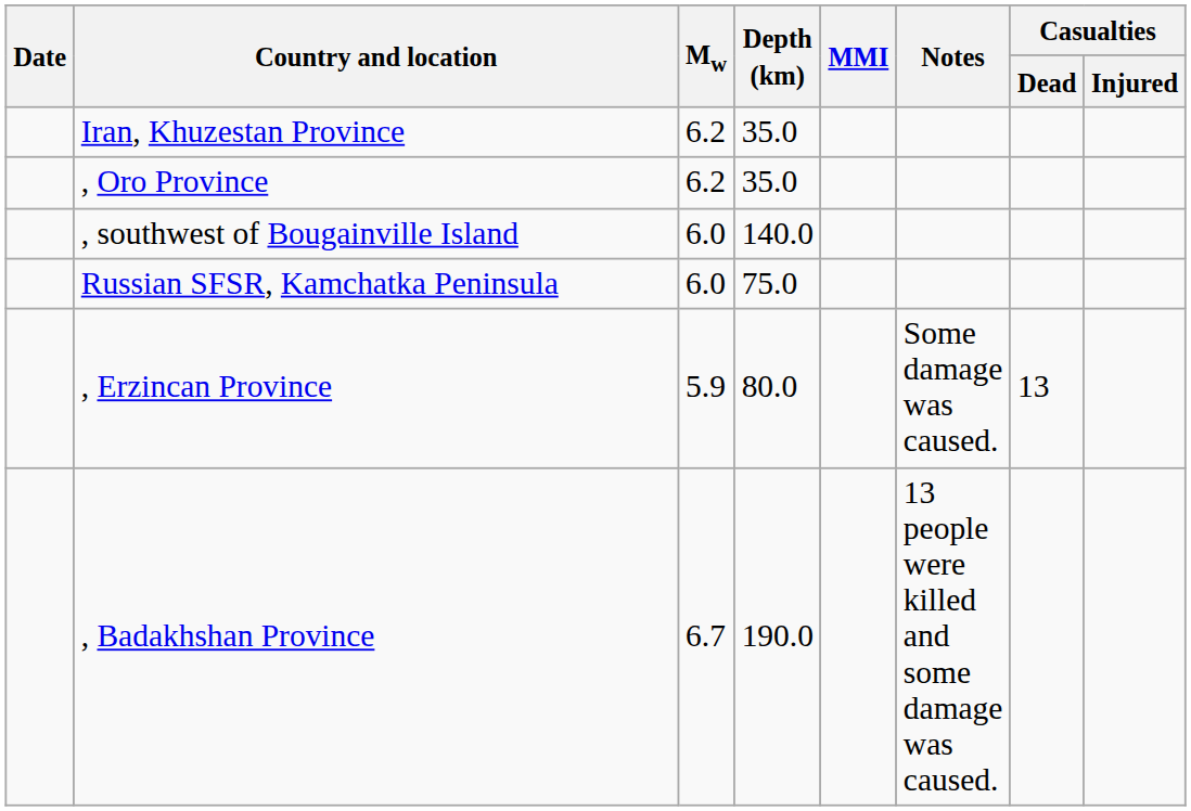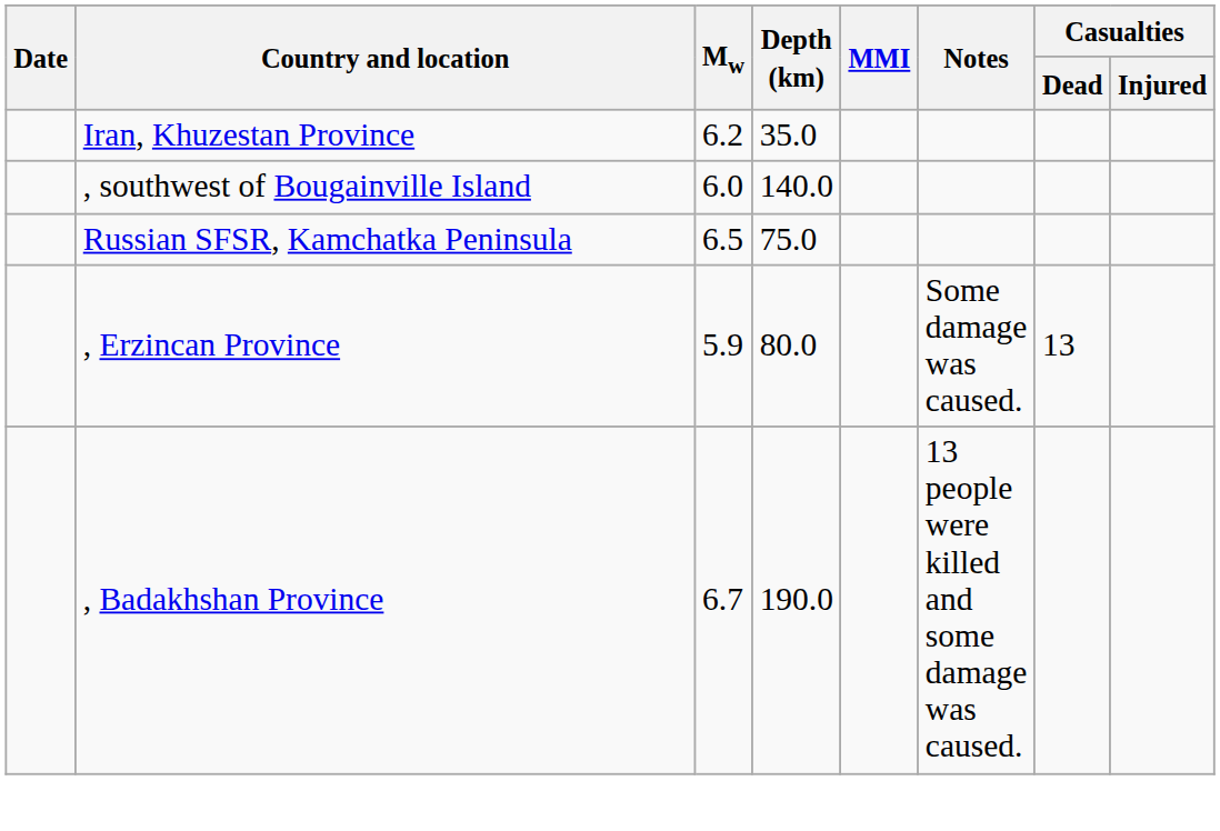- row: , Oro Province | 6.2 | 35.0
Russian SFSR, Kamchatka Peninsula | Mw: 6.0 -> 6.5
